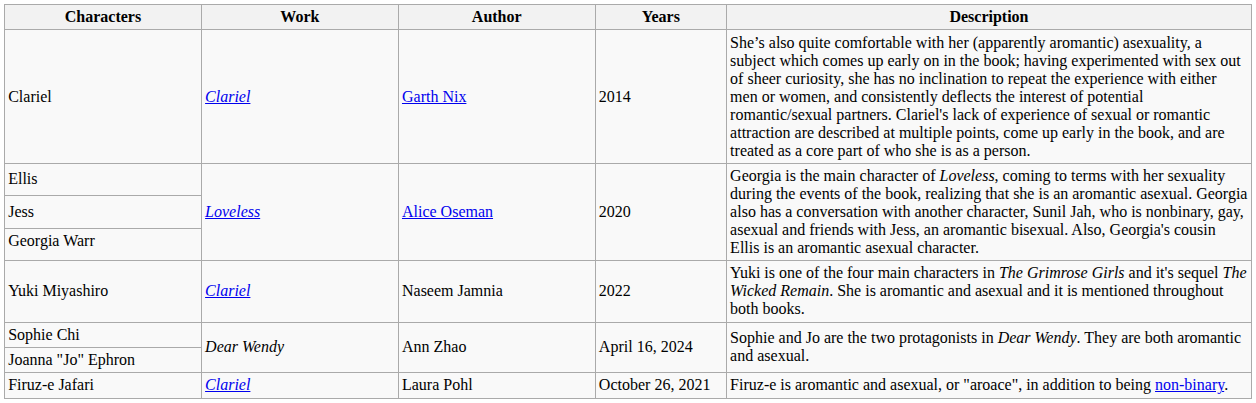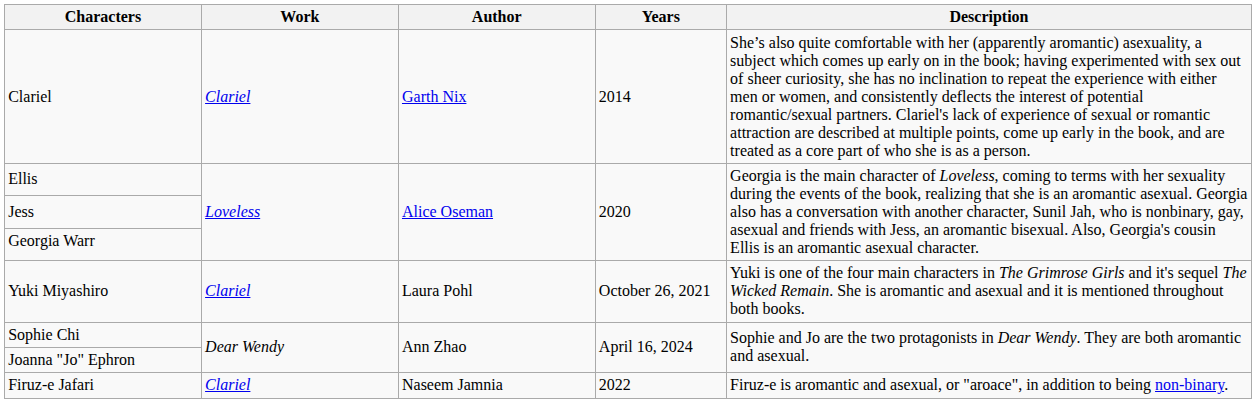Yuki Miyashiro | Author: Naseem Jamnia -> Laura Pohl
Yuki Miyashiro | Years: 2022 -> October 26, 2021
Firuz-e Jafari | Author: Laura Pohl -> Naseem Jamnia
Firuz-e Jafari | Years: October 26, 2021 -> 2022
